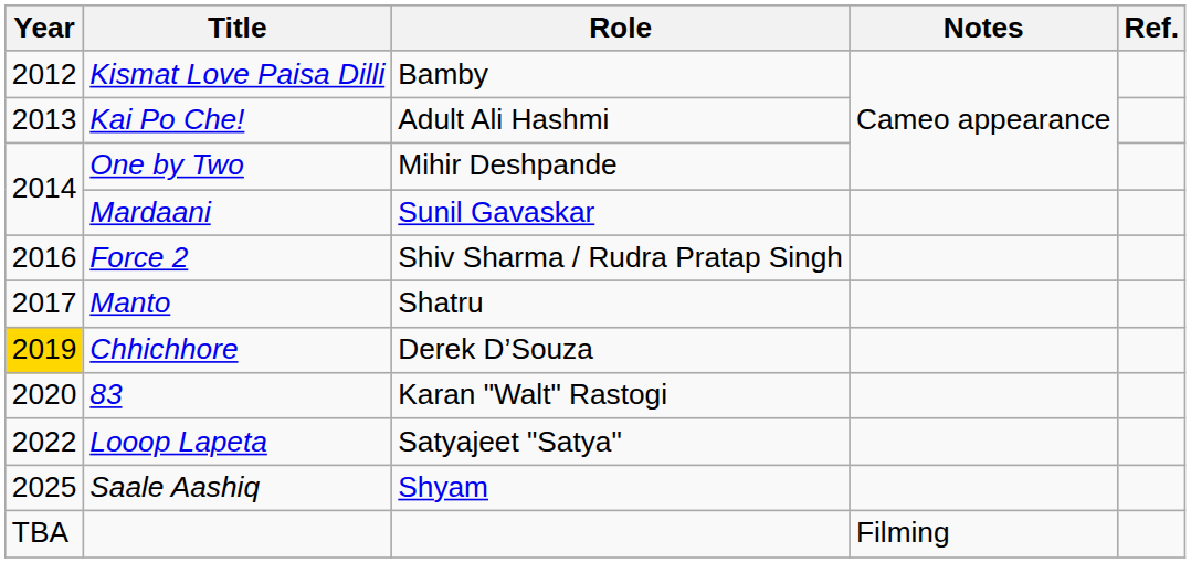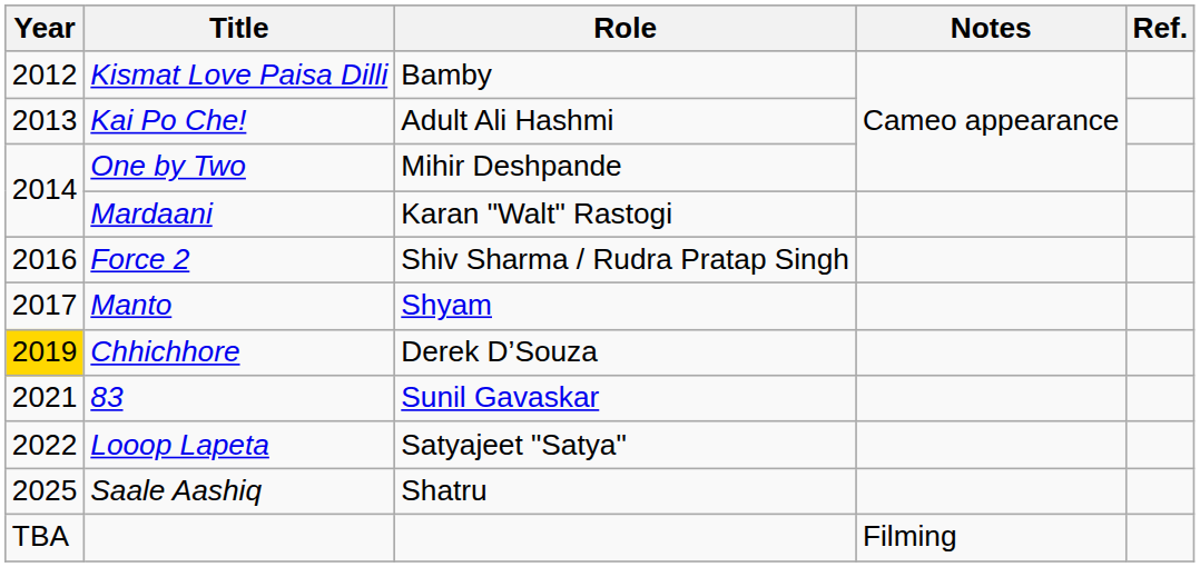Mardaani | Role: Sunil Gavaskar -> Karan "Walt" Rastogi
Manto | Role: Shatru -> Shyam
83 | Year: 2020 -> 2021
83 | Role: Karan "Walt" Rastogi -> Sunil Gavaskar
Saale Aashiq | Role: Shyam -> Shatru
